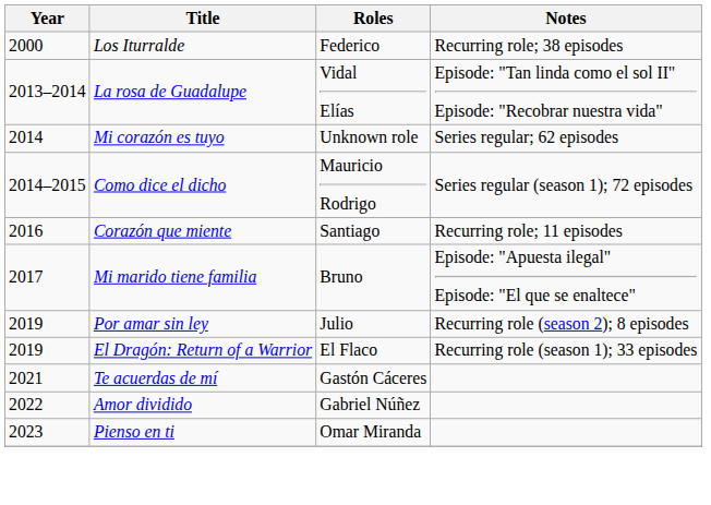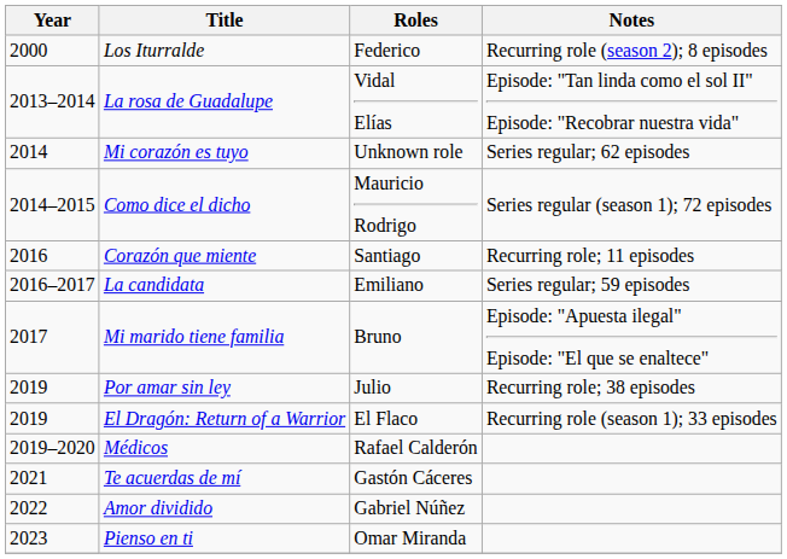Los Iturralde | Notes: Recurring role; 38 episodes -> Recurring role (season 2); 8 episodes
+ row: 2016–2017 | La candidata | Emiliano | Series regular; 59 episodes
Por amar sin ley | Notes: Recurring role (season 2); 8 episodes -> Recurring role; 38 episodes
+ row: 2019–2020 | Médicos | Rafael Calderón
